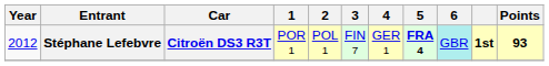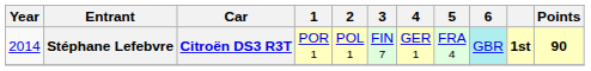Stéphane Lefebvre | Year: 2012 -> 2014
Stéphane Lefebvre | 5: bold -> normal
Stéphane Lefebvre | Points: 93 -> 90
